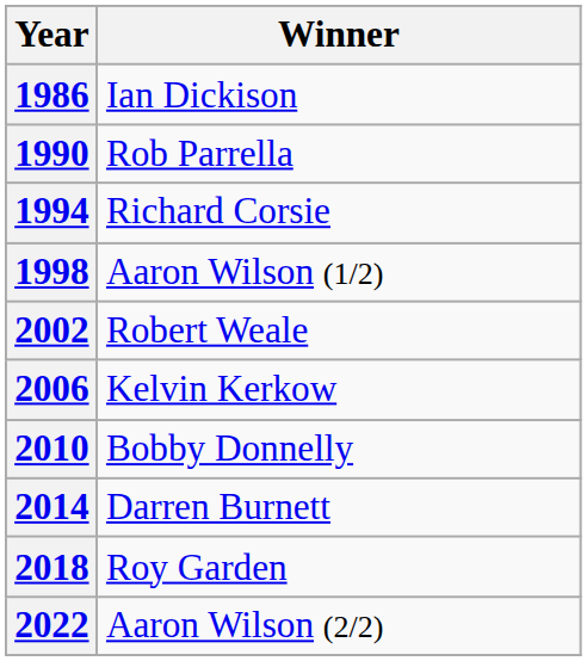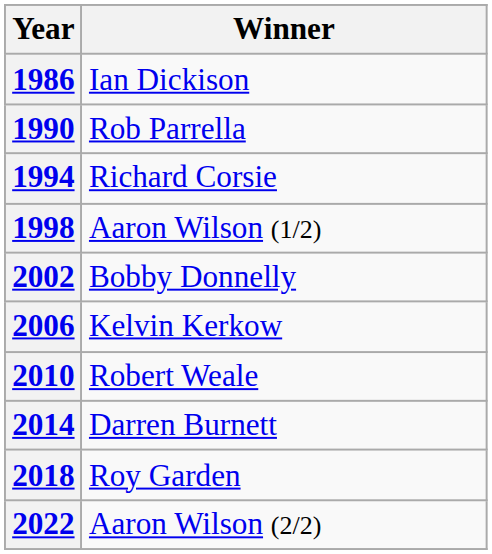2002 | Winner: Robert Weale -> Bobby Donnelly
2010 | Winner: Bobby Donnelly -> Robert Weale
